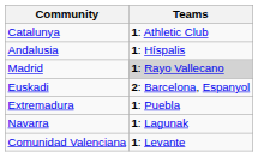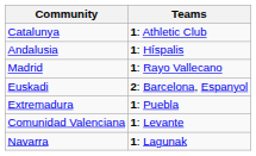Madrid | Teams: lightgrey background -> no background
rows swapped: Navarra <-> Comunidad Valenciana
